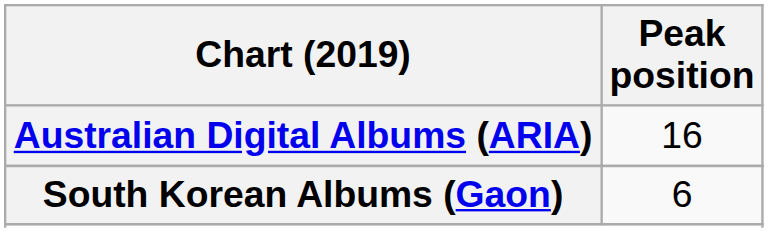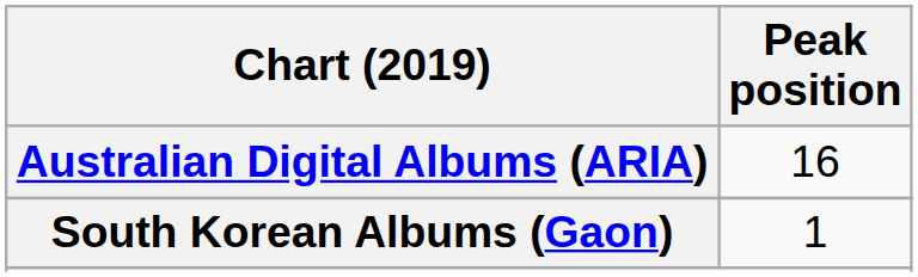South Korean Albums (Gaon) | Peak position: 6 -> 1
